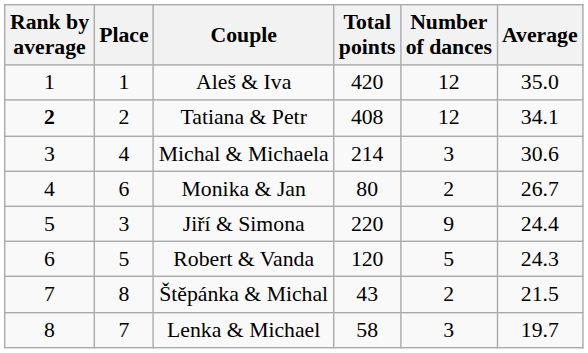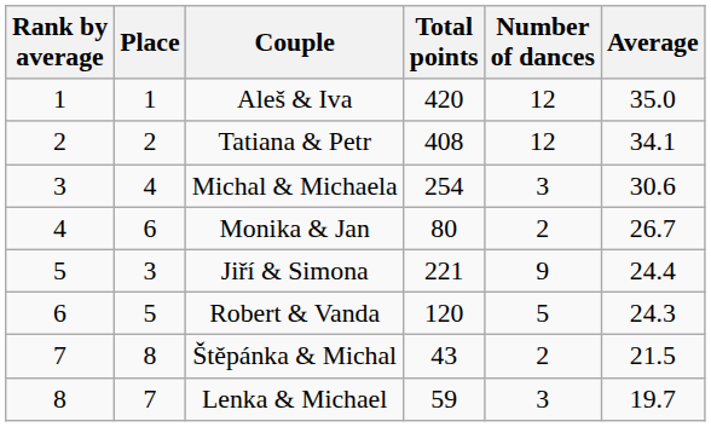Tatiana & Petr | Rank by average: bold -> normal
Michal & Michaela | Total points: 214 -> 254
Jiří & Simona | Total points: 220 -> 221
Lenka & Michael | Total points: 58 -> 59
